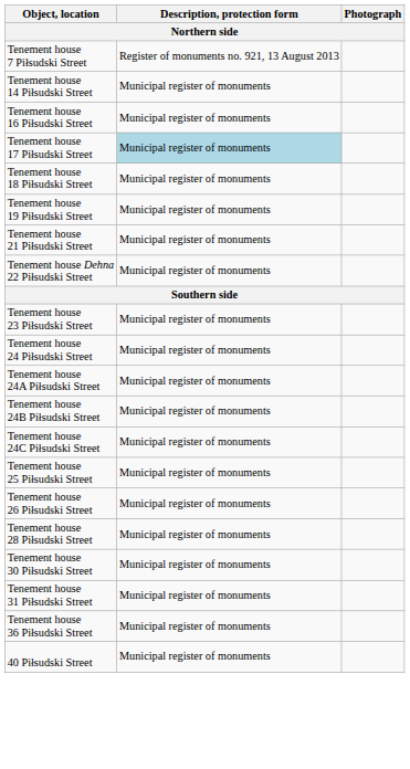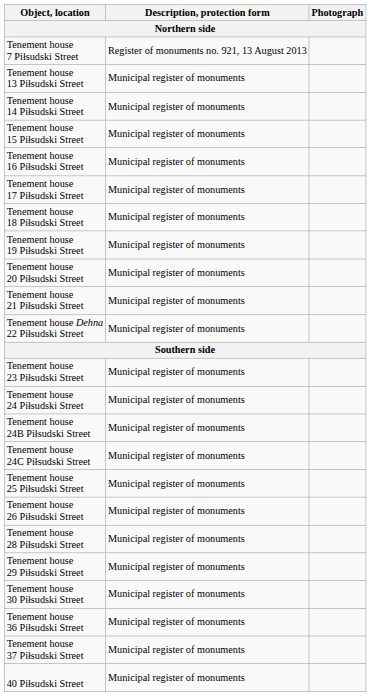+ row: Tenement house 13 Piłsudski Street | Municipal register of monuments
+ row: Tenement house 15 Piłsudski Street | Municipal register of monuments
Tenement house 17 Piłsudski Street | Description, protection form: lightblue background -> no background
+ row: Tenement house 20 Piłsudski Street | Municipal register of monuments
- row: Tenement house 24A Piłsudski Street | Municipal register of monuments
+ row: Tenement house 29 Piłsudski Street | Municipal register of monuments
- row: Tenement house 31 Piłsudski Street | Municipal register of monuments
+ row: Tenement house 37 Piłsudski Street | Municipal register of monuments
